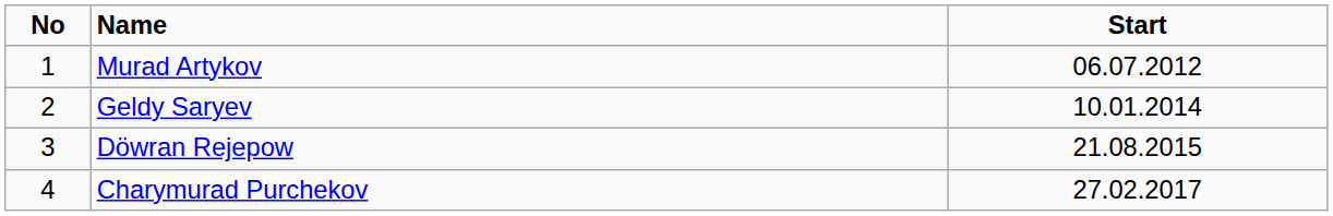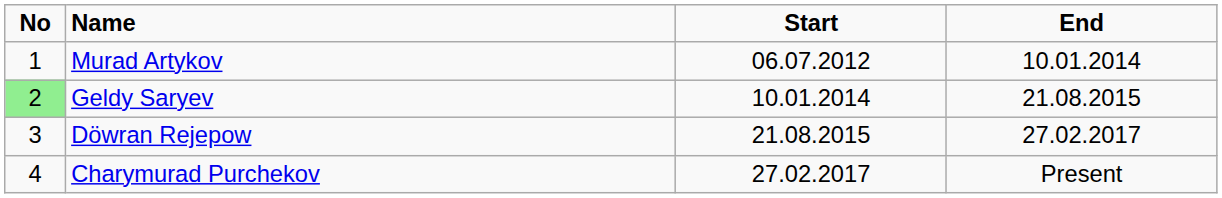+ column: End | 10.01.2014 | 21.08.2015 | 27.02.2017 | Present
Geldy Saryev | No: no background -> lightgreen background
